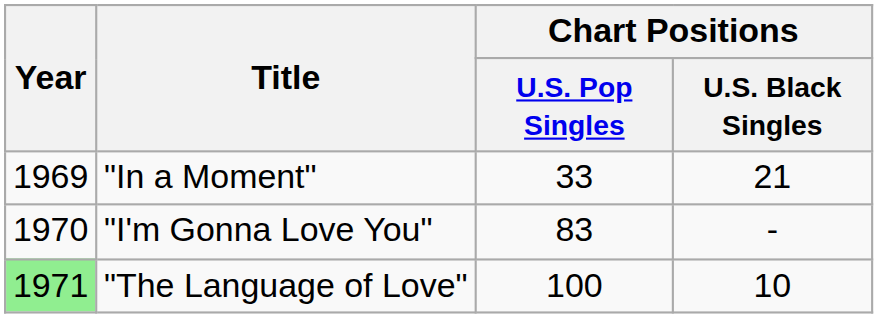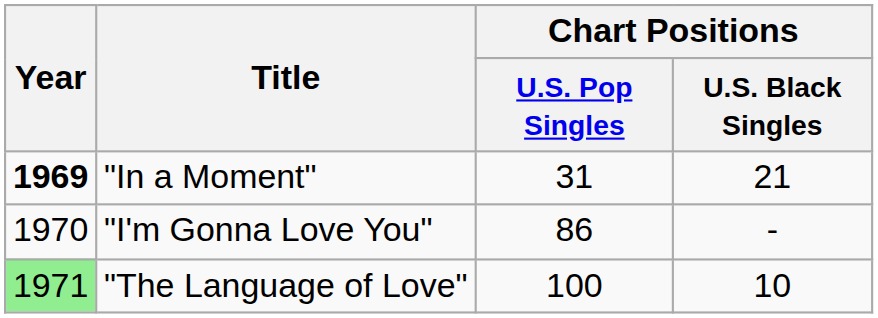"In a Moment" | Year: normal -> bold
"In a Moment" | Chart Positions / U.S. Pop Singles: 33 -> 31
"I'm Gonna Love You" | Chart Positions / U.S. Pop Singles: 83 -> 86
